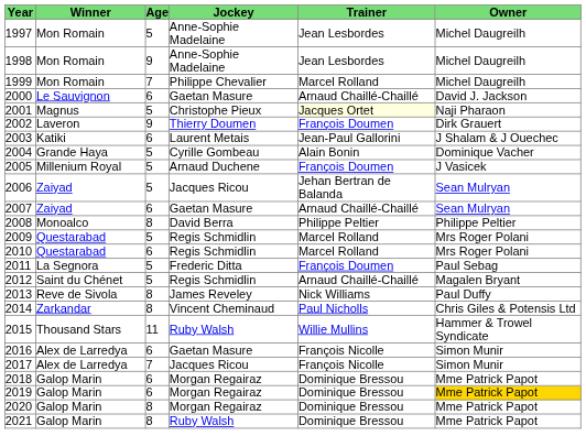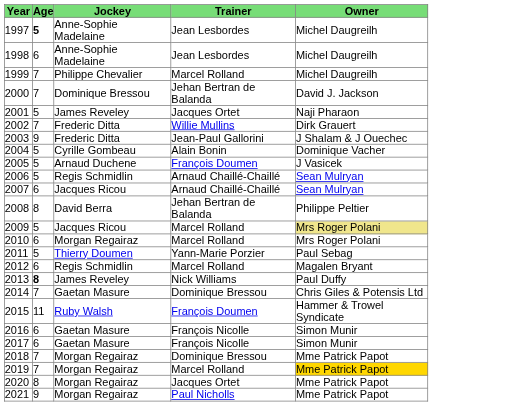- column: Winner | Mon Romain | Mon Romain | Mon Romain | Le Sauvignon | Magnus | Laveron | Katiki | Grande Haya | Millenium Royal | Zaiyad | Zaiyad | Monoalco | Questarabad | Questarabad | La Segnora | Saint du Chénet | Reve de Sivola | Zarkandar | Thousand Stars | Alex de Larredya | Alex de Larredya | Galop Marin | Galop Marin | Galop Marin | Galop Marin
1997 | Age: normal -> bold
1998 | Age: 9 -> 6
2000 | Age: 6 -> 7
2000 | Jockey: Gaetan Masure -> Dominique Bressou
2000 | Trainer: Arnaud Chaillé-Chaillé -> Jehan Bertran de Balanda
2001 | Jockey: Christophe Pieux -> James Reveley
2001 | Trainer: lightyellow background -> no background
2002 | Age: 9 -> 7
2002 | Jockey: Thierry Doumen -> Frederic Ditta
2002 | Trainer: François Doumen -> Willie Mullins
2003 | Age: 6 -> 9
2003 | Jockey: Laurent Metais -> Frederic Ditta
2006 | Jockey: Jacques Ricou -> Regis Schmidlin
2006 | Trainer: Jehan Bertran de Balanda -> Arnaud Chaillé-Chaillé
2007 | Jockey: Gaetan Masure -> Jacques Ricou
2008 | Trainer: Philippe Peltier -> Jehan Bertran de Balanda
2009 | Jockey: Regis Schmidlin -> Jacques Ricou
2009 | Owner: no background -> khaki background
2010 | Jockey: Regis Schmidlin -> Morgan Regairaz
2011 | Jockey: Frederic Ditta -> Thierry Doumen
2011 | Trainer: François Doumen -> Yann-Marie Porzier
2012 | Age: 5 -> 6
2012 | Trainer: Arnaud Chaillé-Chaillé -> Marcel Rolland
2013 | Age: normal -> bold
2014 | Age: 8 -> 7
2014 | Jockey: Vincent Cheminaud -> Gaetan Masure
2014 | Trainer: Paul Nicholls -> Dominique Bressou
2015 | Trainer: Willie Mullins -> François Doumen
2017 | Age: 7 -> 6
2017 | Jockey: Jacques Ricou -> Gaetan Masure
2018 | Age: 6 -> 7
2019 | Age: 6 -> 7
2019 | Trainer: Dominique Bressou -> Marcel Rolland
2020 | Trainer: Dominique Bressou -> Jacques Ortet
2021 | Age: 8 -> 9
2021 | Jockey: Ruby Walsh -> Morgan Regairaz
2021 | Trainer: Dominique Bressou -> Paul Nicholls
